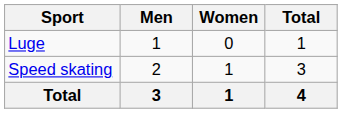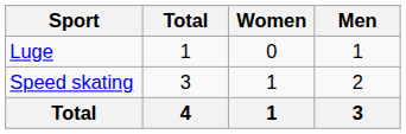columns swapped: Men <-> Total
